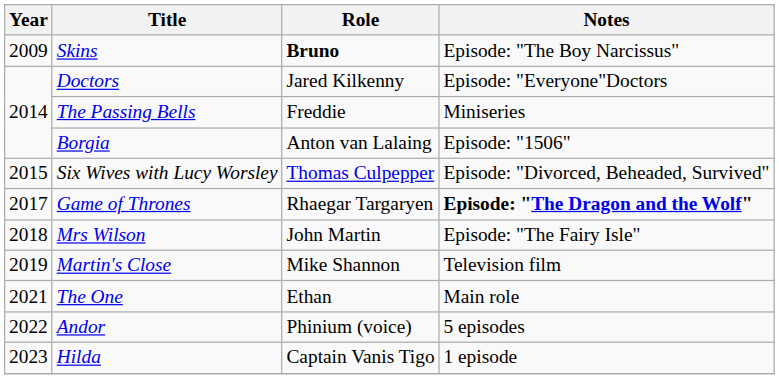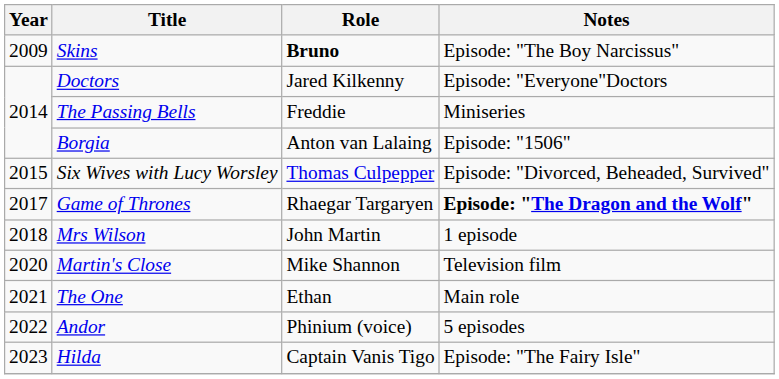Mrs Wilson | Notes: Episode: "The Fairy Isle" -> 1 episode
Martin's Close | Year: 2019 -> 2020
Hilda | Notes: 1 episode -> Episode: "The Fairy Isle"
